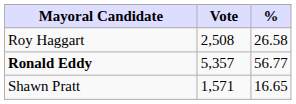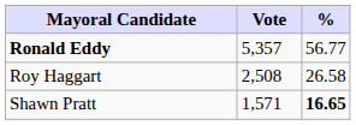rows swapped: Ronald Eddy <-> Roy Haggart
Shawn Pratt | %: normal -> bold
